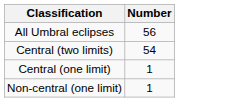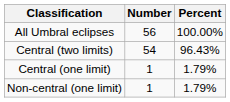+ column: Percent | 100.00% | 96.43% | 1.79% | 1.79%
